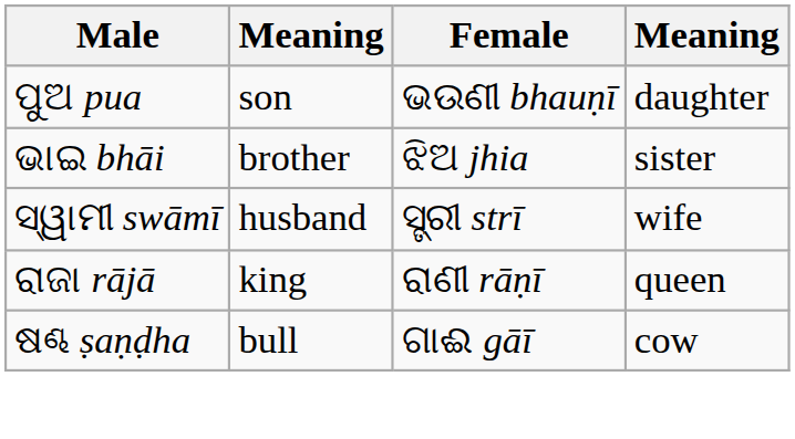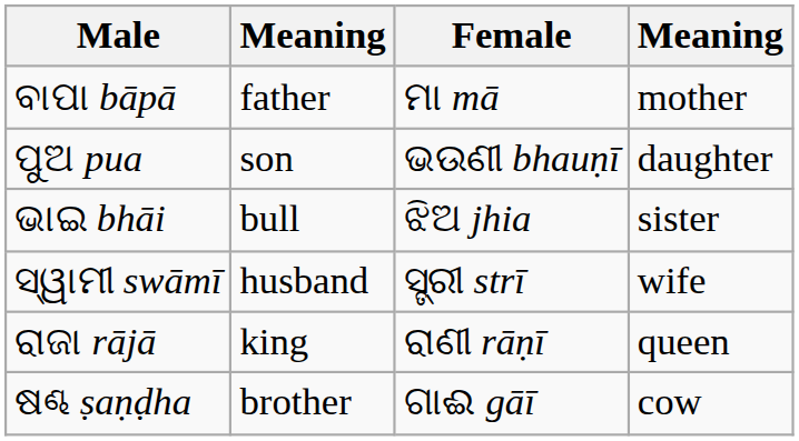+ row: ବାପା bāpā | father | ମା mā | mother
ଭାଇ bhāi | column 2: brother -> bull
ଷଣ୍ଢ ṣaṇḍha | column 2: bull -> brother
